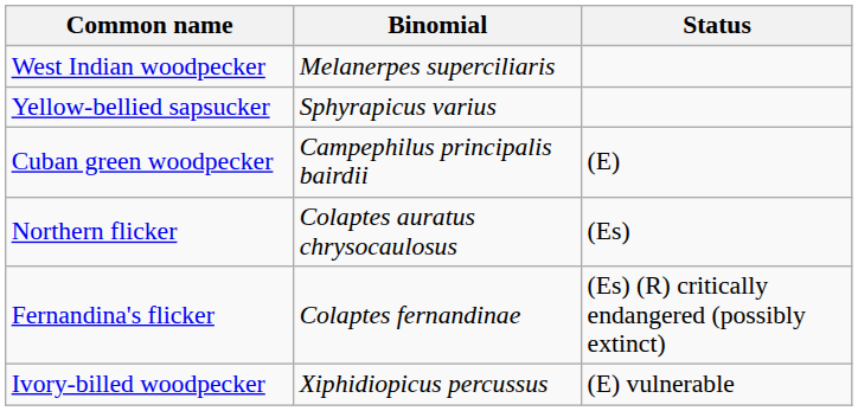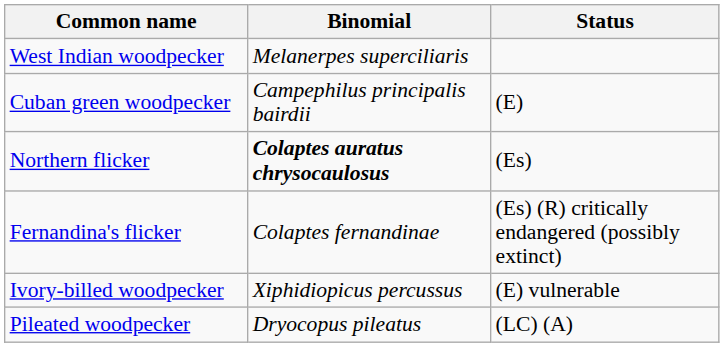- row: Yellow-bellied sapsucker | Sphyrapicus varius
Northern flicker | Binomial: normal -> bold
+ row: Pileated woodpecker | Dryocopus pileatus | (LC) (A)
